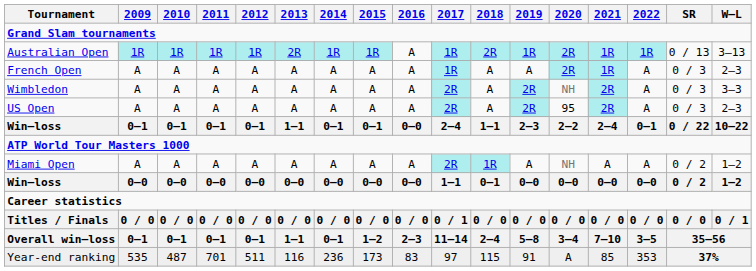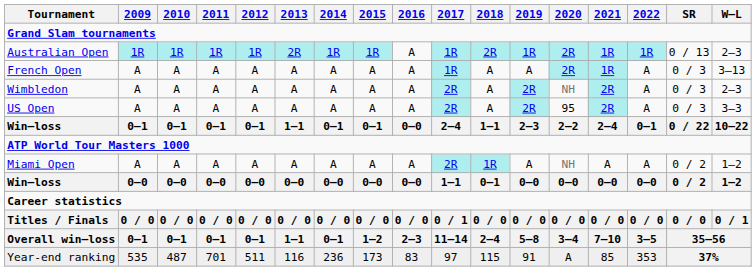Australian Open | W–L: 3–13 -> 2–3
French Open | W–L: 2–3 -> 3–13
Wimbledon | W–L: 3–3 -> 2–3
US Open | W–L: 2–3 -> 3–3
